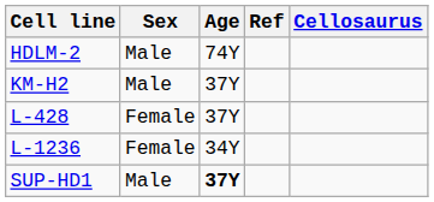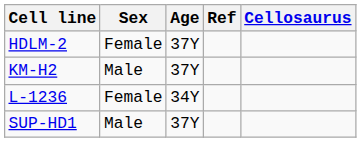HDLM-2 | Sex: Male -> Female
HDLM-2 | Age: 74Y -> 37Y
- row: L-428 | Female | 37Y
SUP-HD1 | Age: bold -> normal
